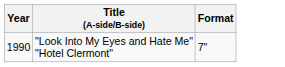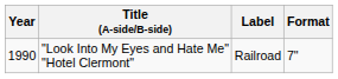+ column: Label | Railroad
